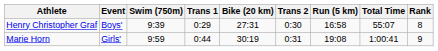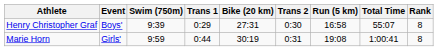Marie Horn | Rank: 9 -> 8
